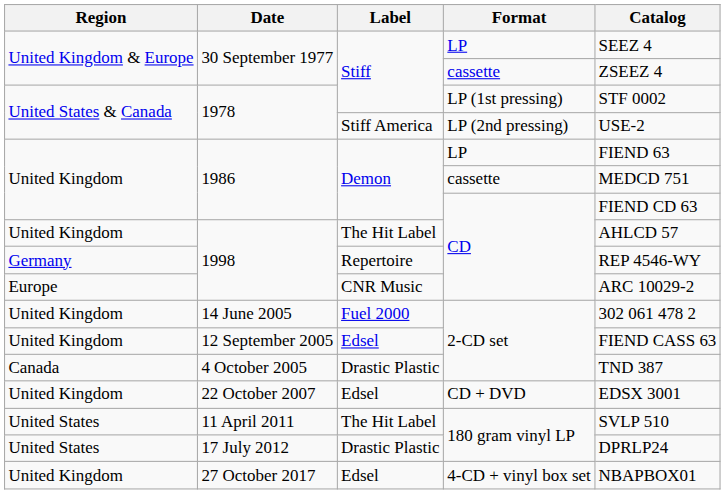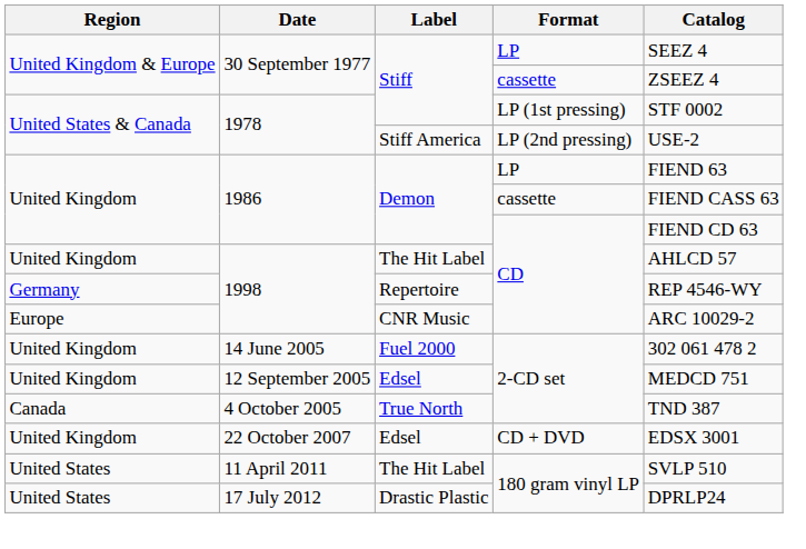1986 / cassette | Catalog: MEDCD 751 -> FIEND CASS 63
12 September 2005 | Catalog: FIEND CASS 63 -> MEDCD 751
4 October 2005 | Label: Drastic Plastic -> True North
- row: United Kingdom | 27 October 2017 | Edsel | 4-CD + vinyl box set | NBAPBOX01
